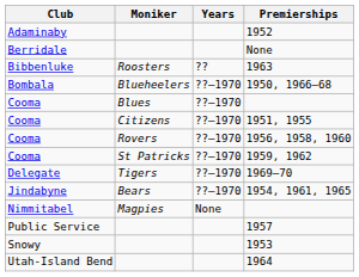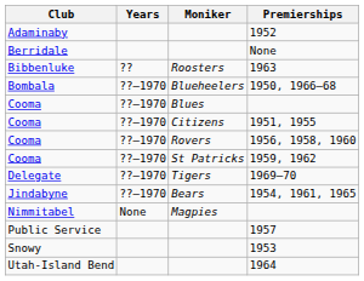columns swapped: Moniker <-> Years
